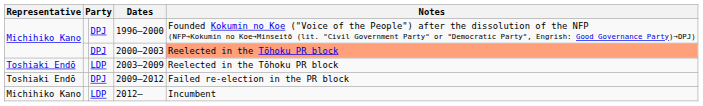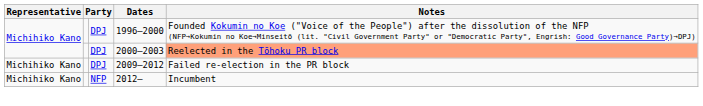- row: Toshiaki Endō | LDP | 2003–2009 | Reelected in the Tōhoku PR block
2009–2012 | Representative: Toshiaki Endō -> Michihiko Kano
2012– | column 3: LDP -> NFP
